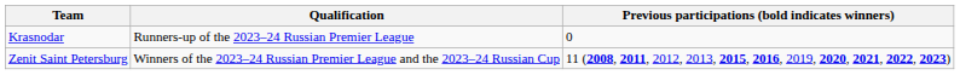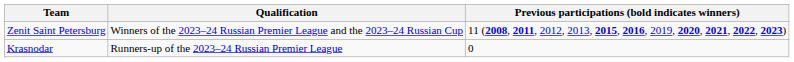rows swapped: Zenit Saint Petersburg <-> Krasnodar
